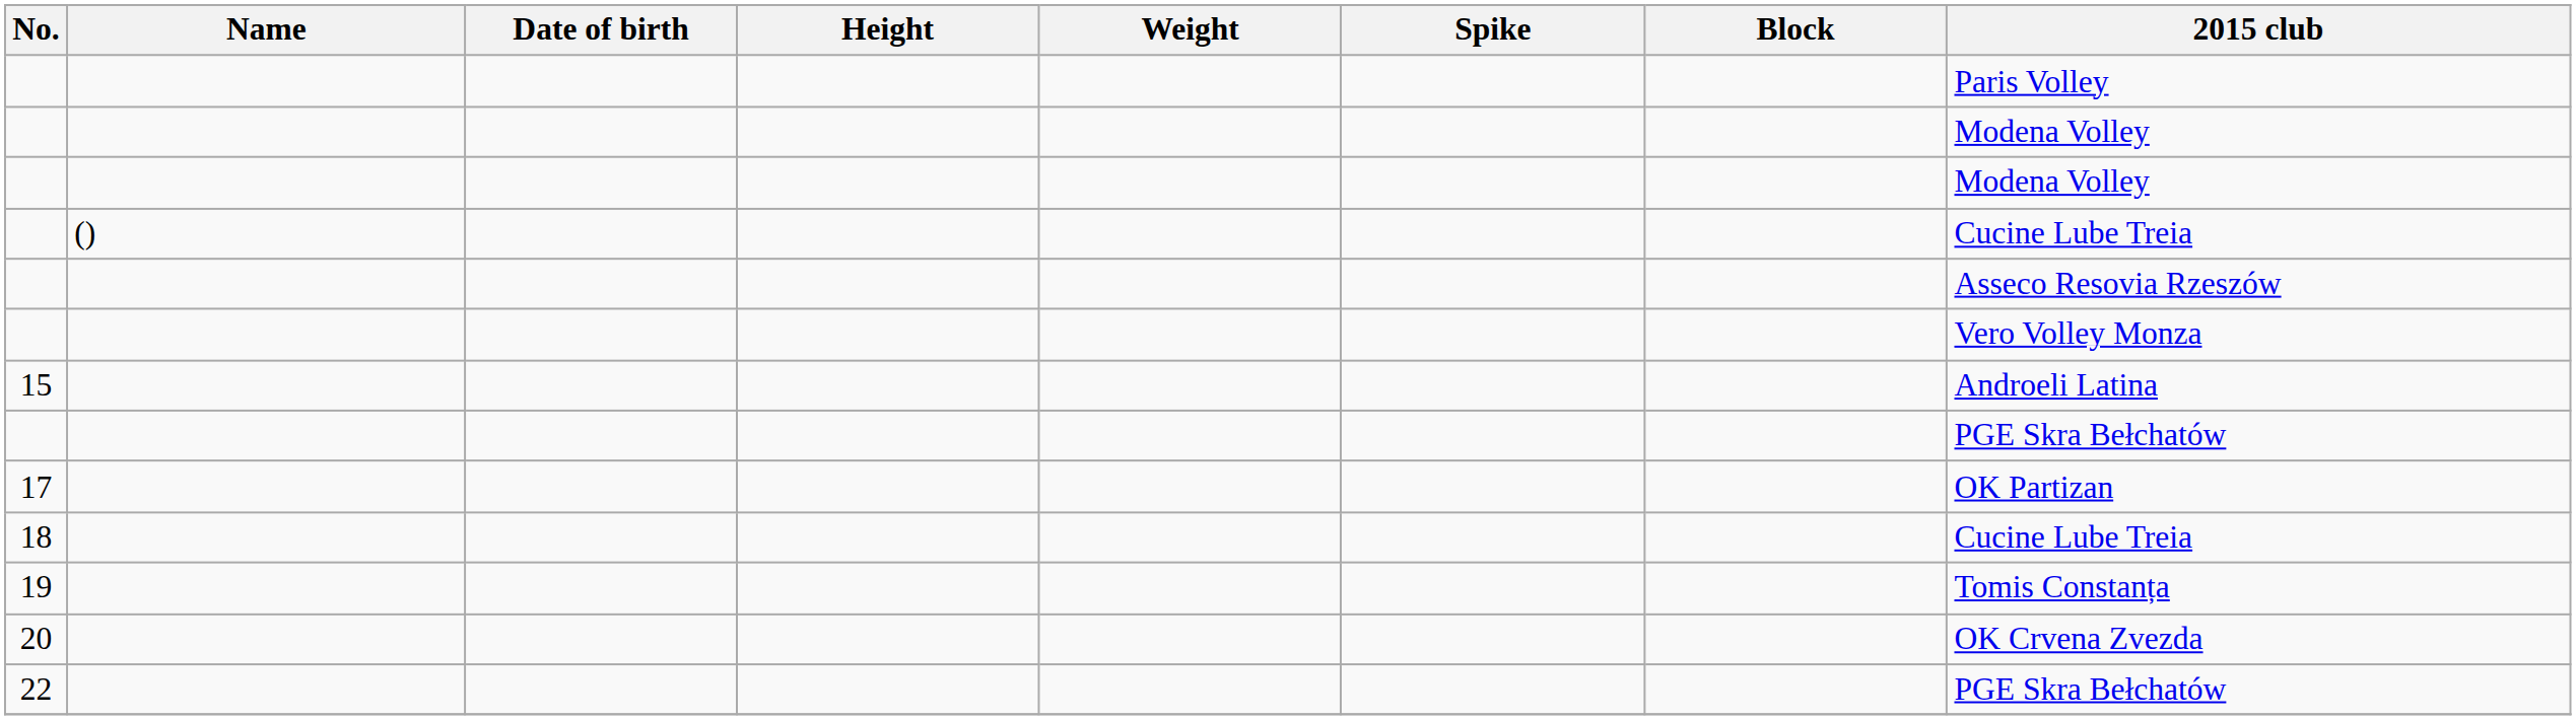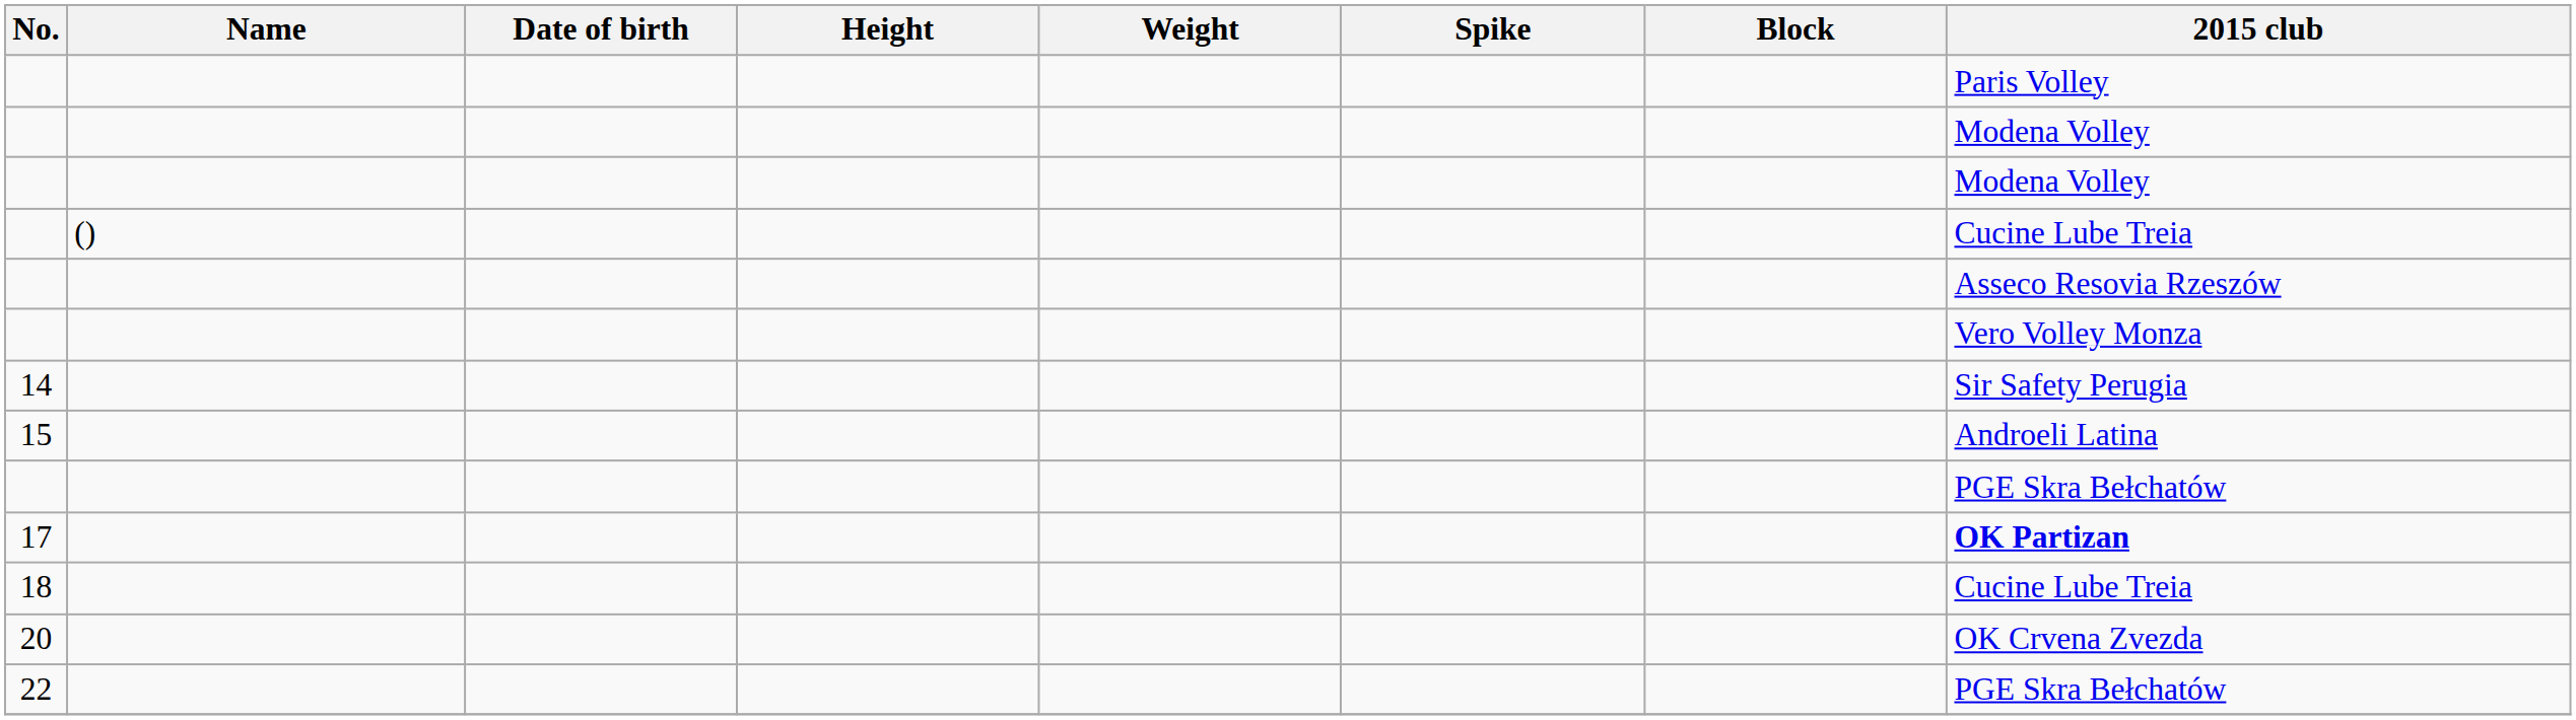+ row: 14 | Sir Safety Perugia
17 | 2015 club: normal -> bold
- row: 19 | Tomis Constanța
